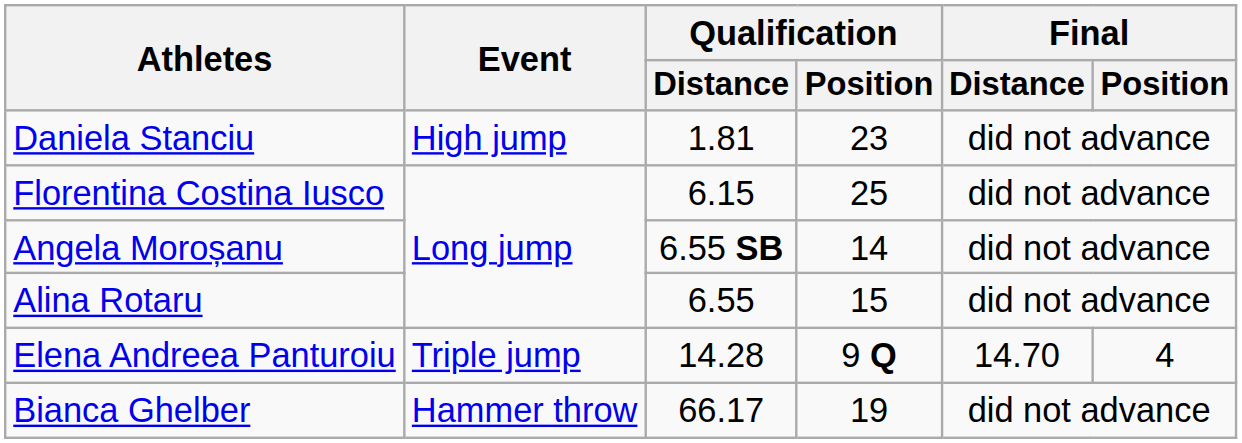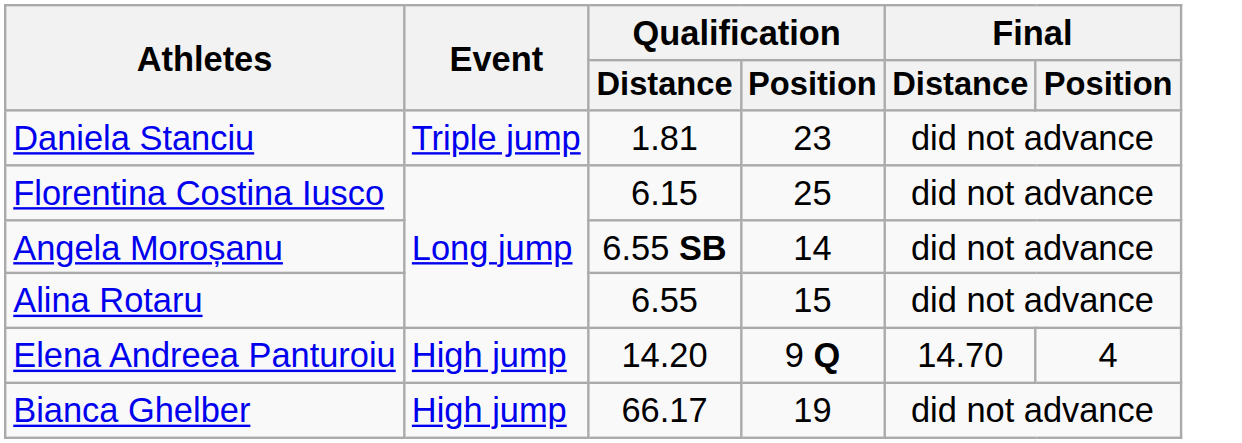Daniela Stanciu | Event: High jump -> Triple jump
Elena Andreea Panturoiu | Event: Triple jump -> High jump
Elena Andreea Panturoiu | Qualification / Distance: 14.28 -> 14.20
Bianca Ghelber | Event: Hammer throw -> High jump
